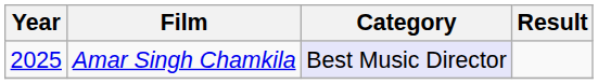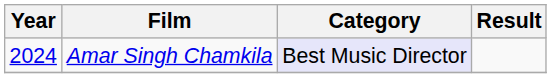Amar Singh Chamkila | Year: 2025 -> 2024
